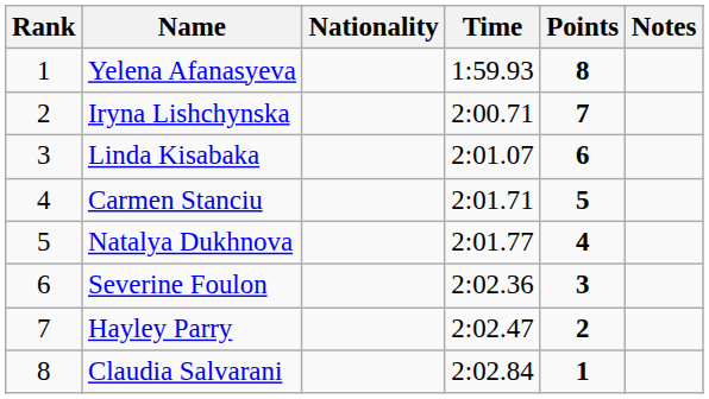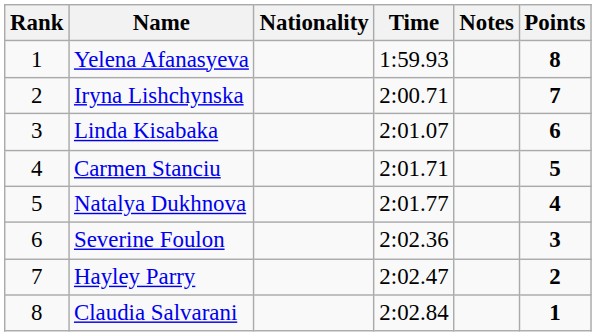columns swapped: Notes <-> Points
